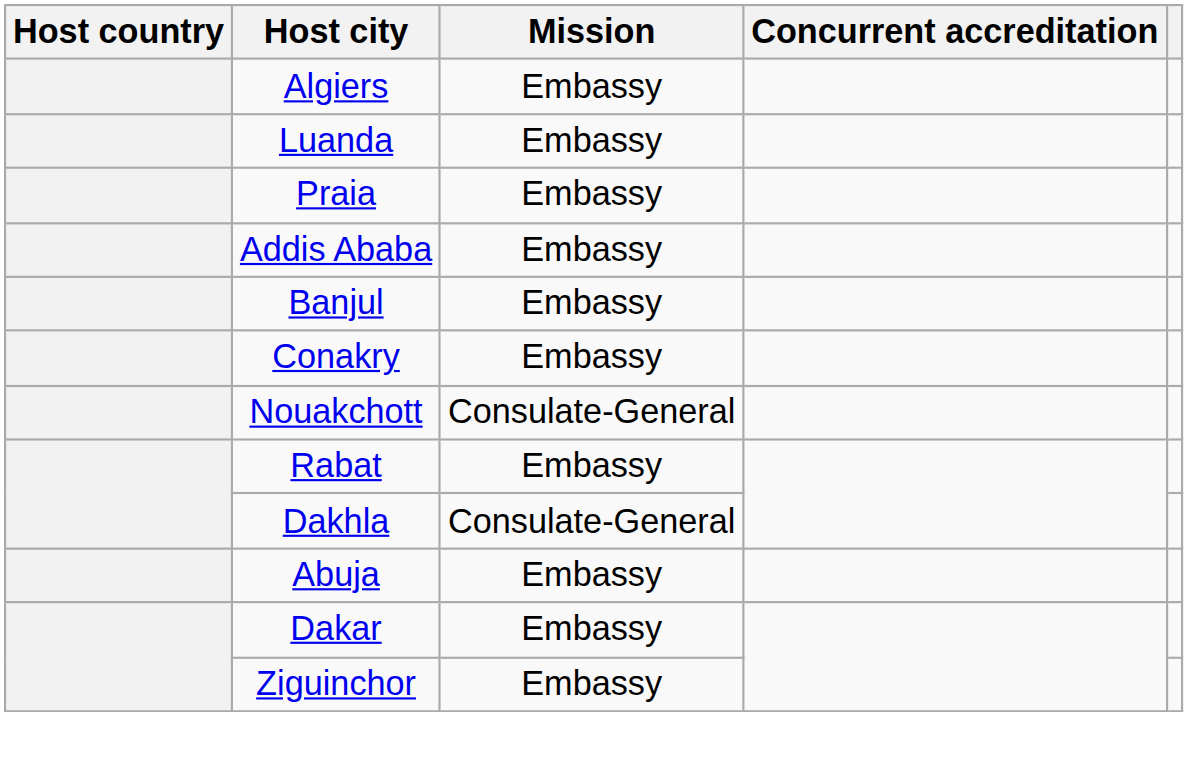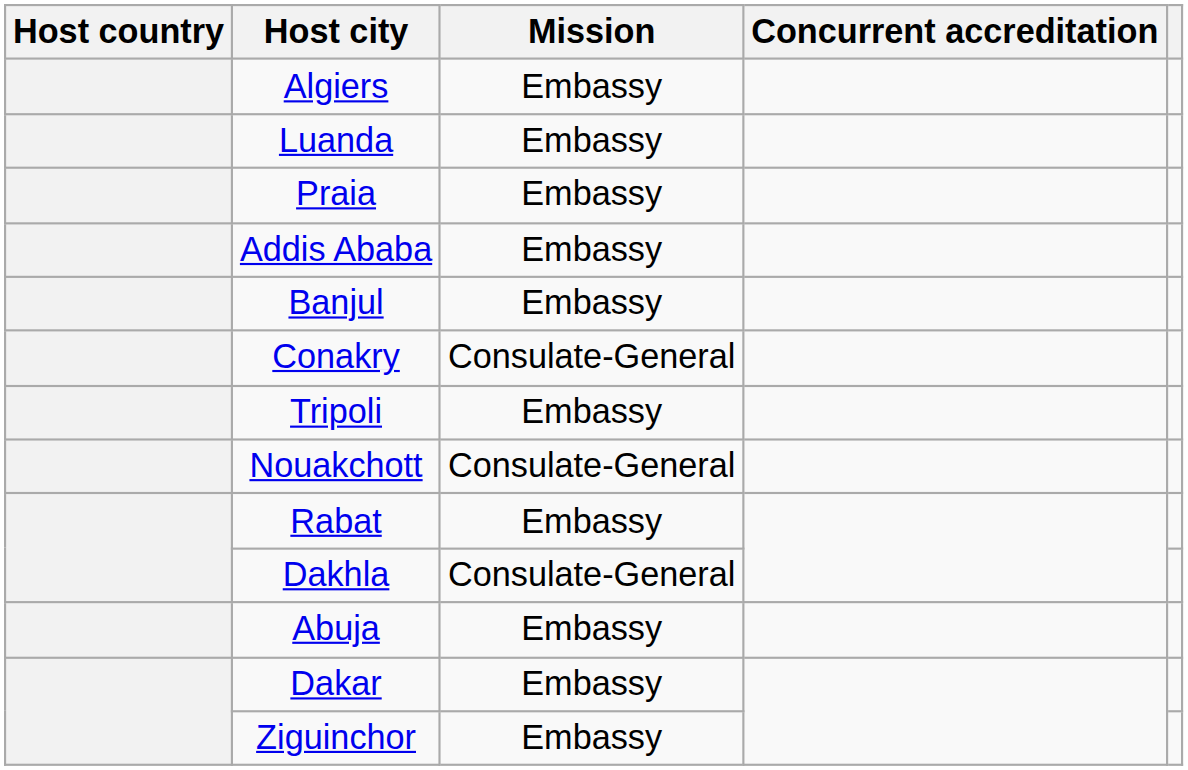Conakry | Mission: Embassy -> Consulate-General
+ row: Tripoli | Embassy
